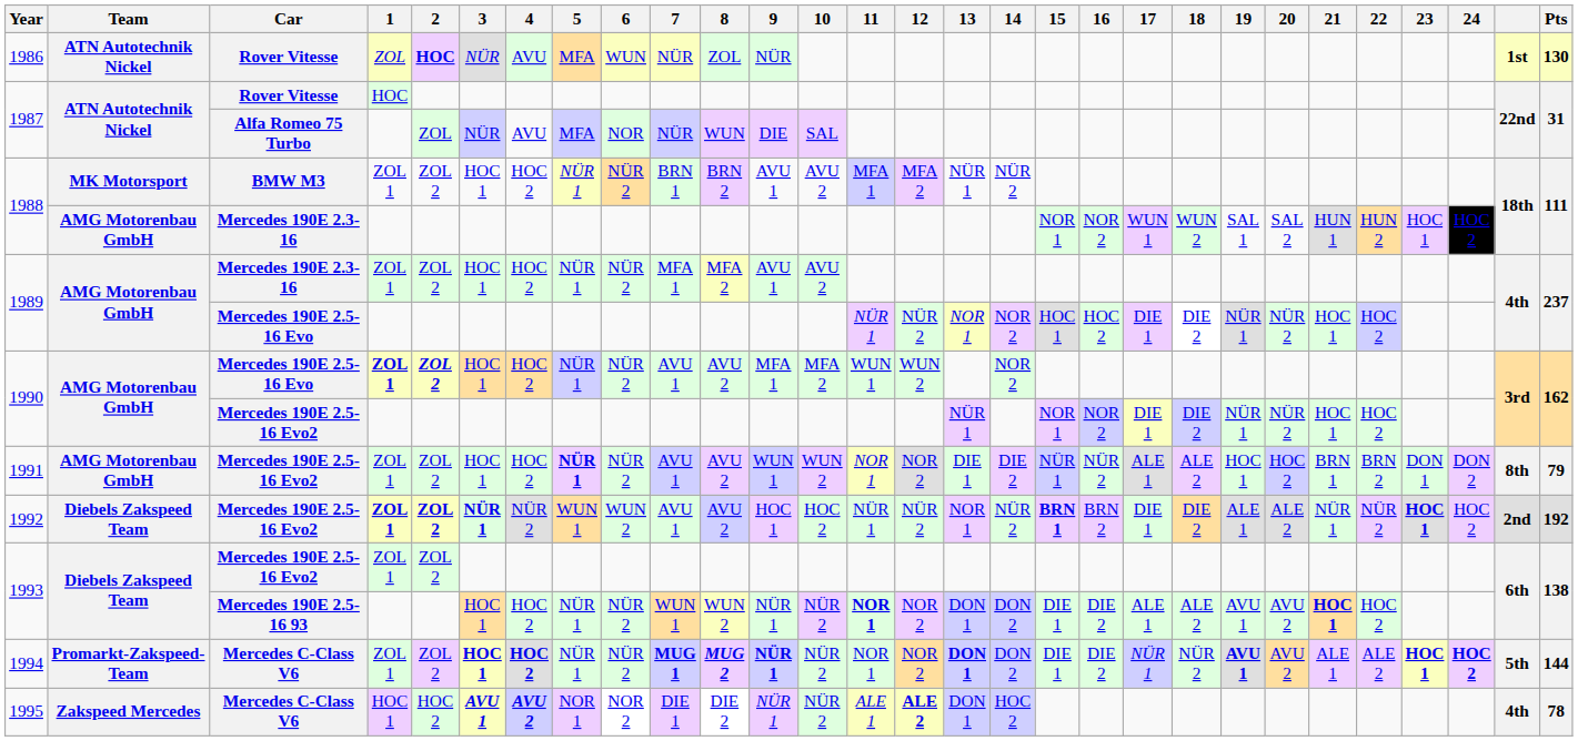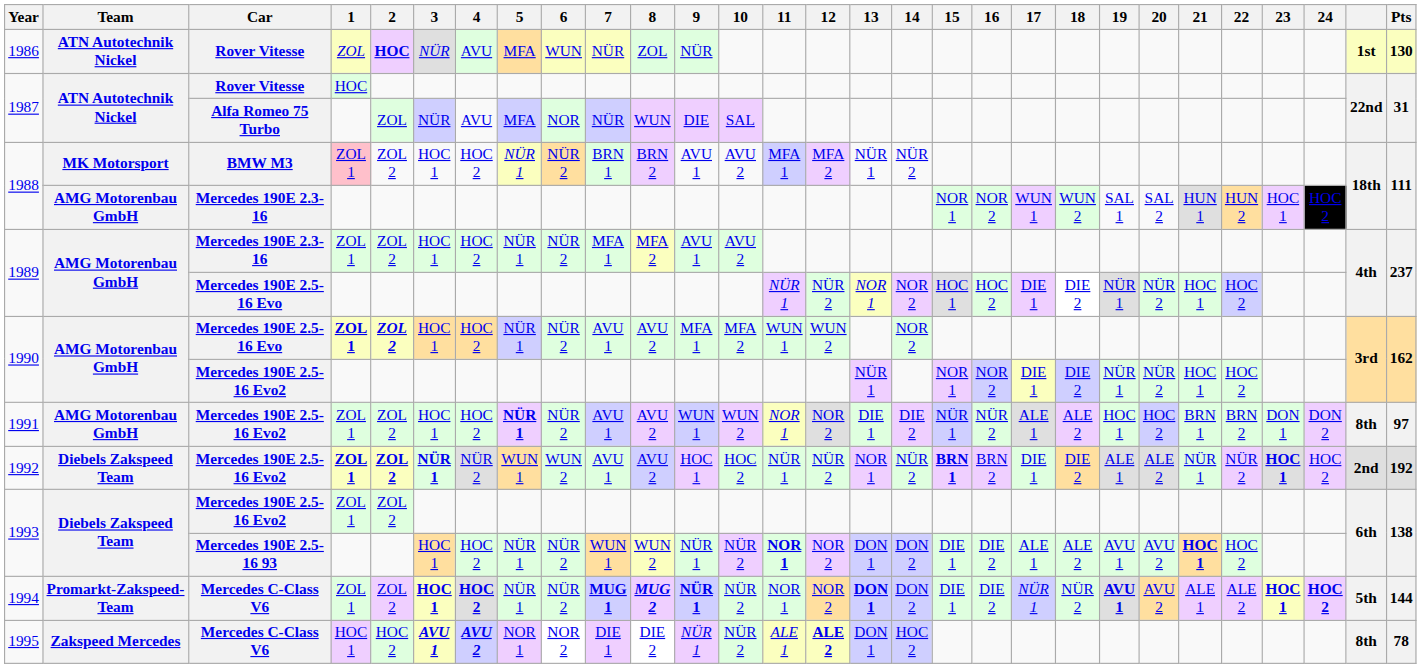1988 / BMW M3 | 1: no background -> pink background
1991 | Pts: 79 -> 97
1995 | column 28: 4th -> 8th
